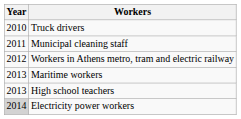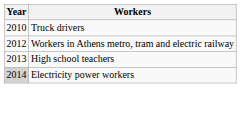- row: 2011 | Municipal cleaning staff
- row: 2013 | Maritime workers
